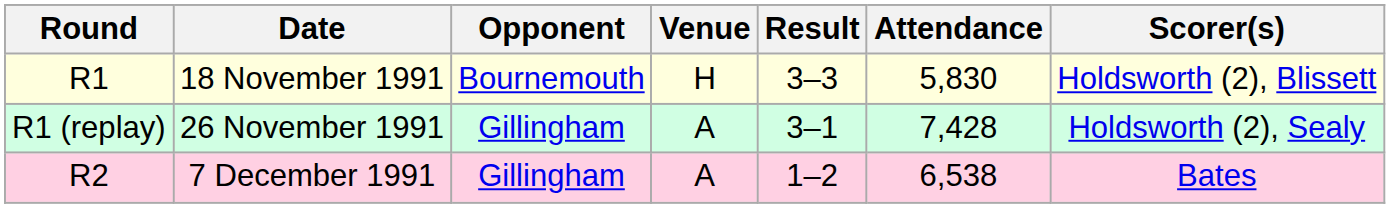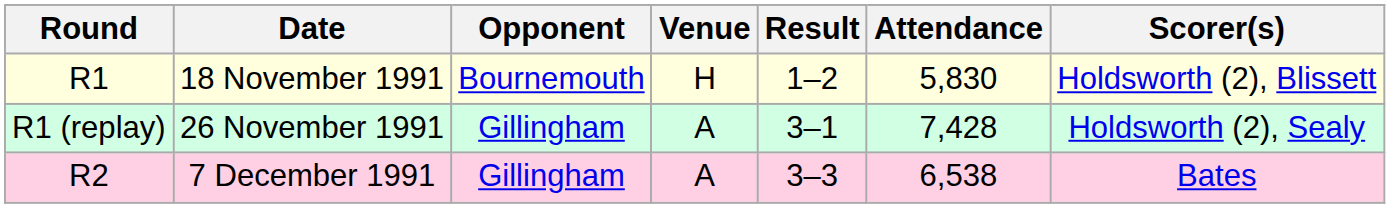18 November 1991 | Result: 3–3 -> 1–2
7 December 1991 | Result: 1–2 -> 3–3
